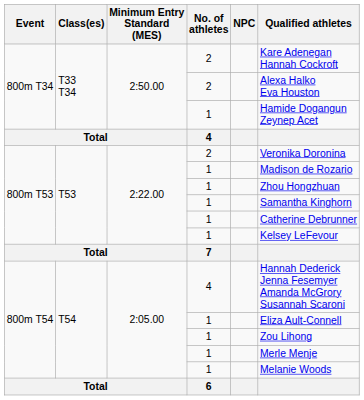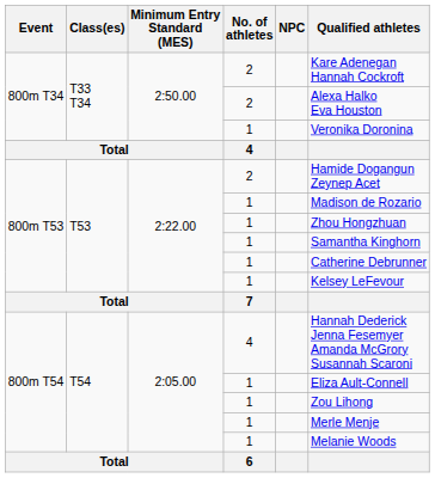800m T34 / 1 | Qualified athletes: Hamide Dogangun Zeynep Acet -> Veronika Doronina
800m T53 / 2 | Qualified athletes: Veronika Doronina -> Hamide Dogangun Zeynep Acet
